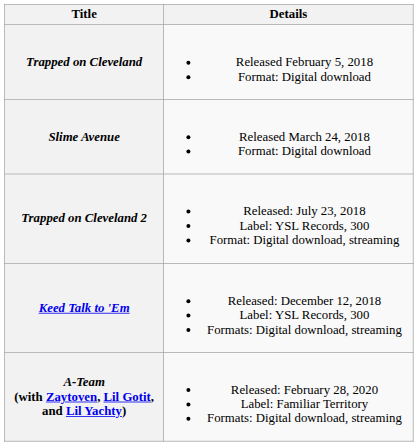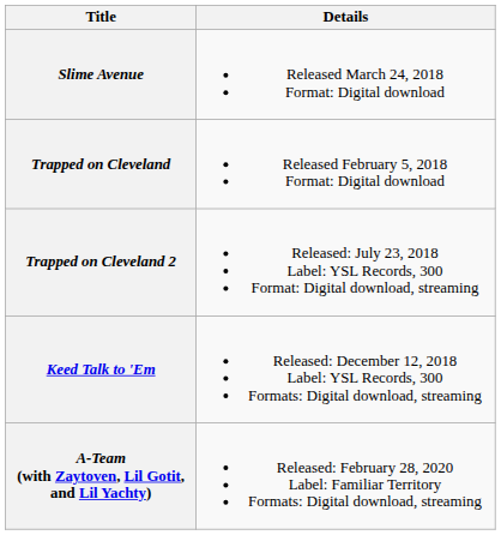rows swapped: Trapped on Cleveland <-> Slime Avenue
